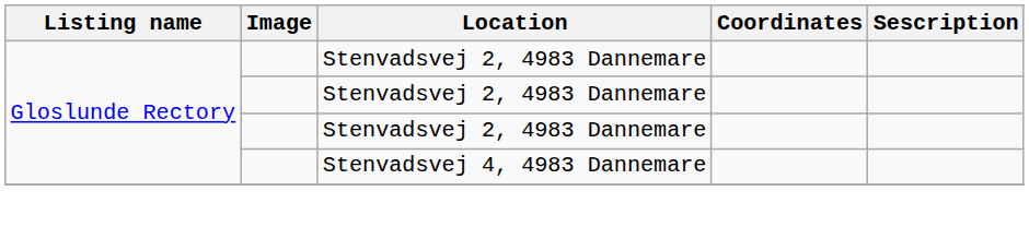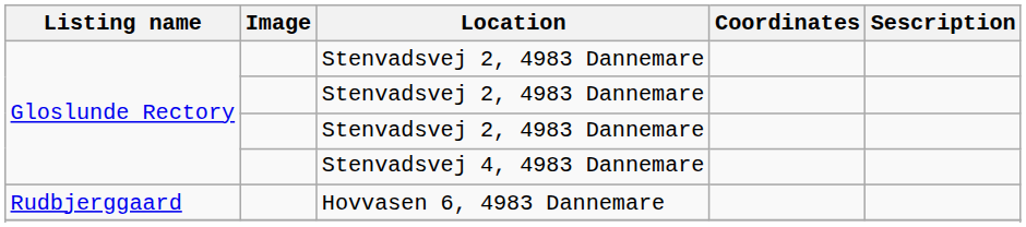+ row: Rudbjerggaard | Hovvasen 6, 4983 Dannemare
